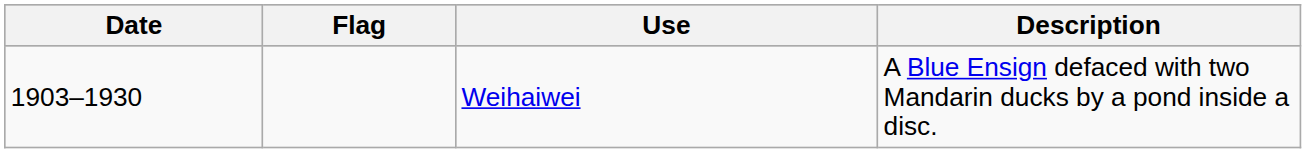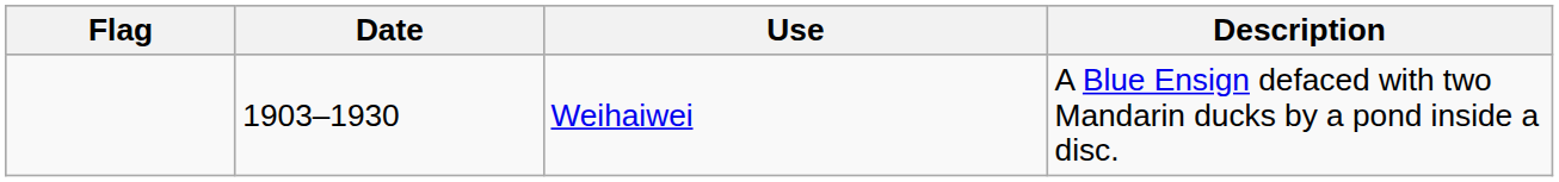columns swapped: Flag <-> Date
